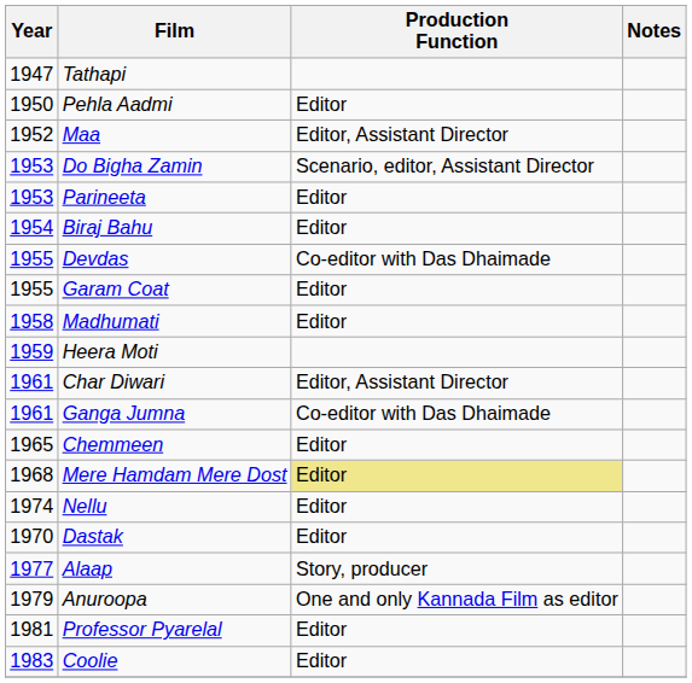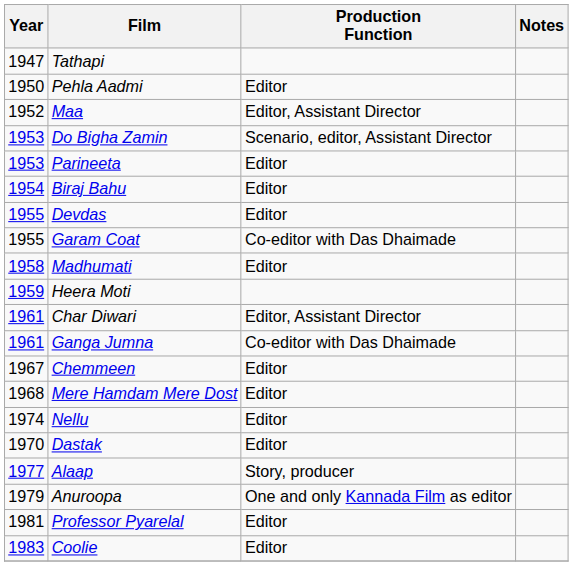Devdas | Production Function: Co-editor with Das Dhaimade -> Editor
Garam Coat | Production Function: Editor -> Co-editor with Das Dhaimade
Chemmeen | Year: 1965 -> 1967
Mere Hamdam Mere Dost | Production Function: khaki background -> no background
